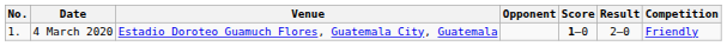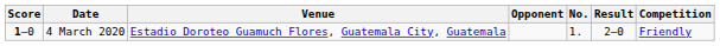columns swapped: No. <-> Score
